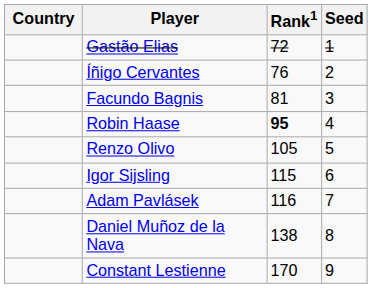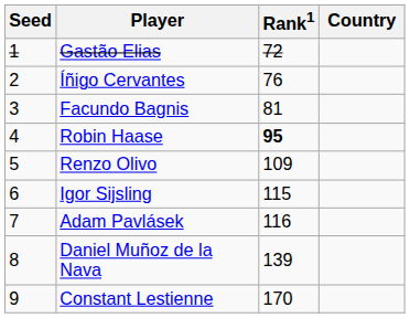columns swapped: Country <-> Seed
Renzo Olivo | Rank1: 105 -> 109
Daniel Muñoz de la Nava | Rank1: 138 -> 139
